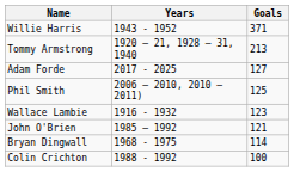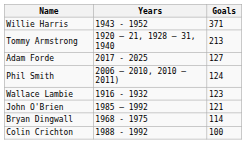Phil Smith | Goals: 125 -> 124
